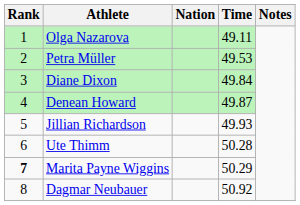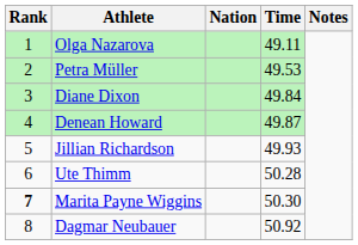Marita Payne Wiggins | Time: 50.29 -> 50.30
